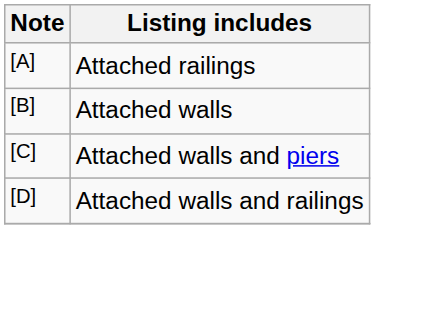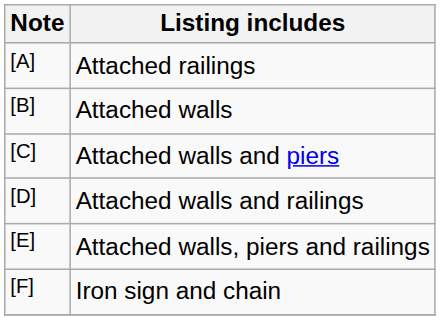+ row: [E] | Attached walls, piers and railings
+ row: [F] | Iron sign and chain
